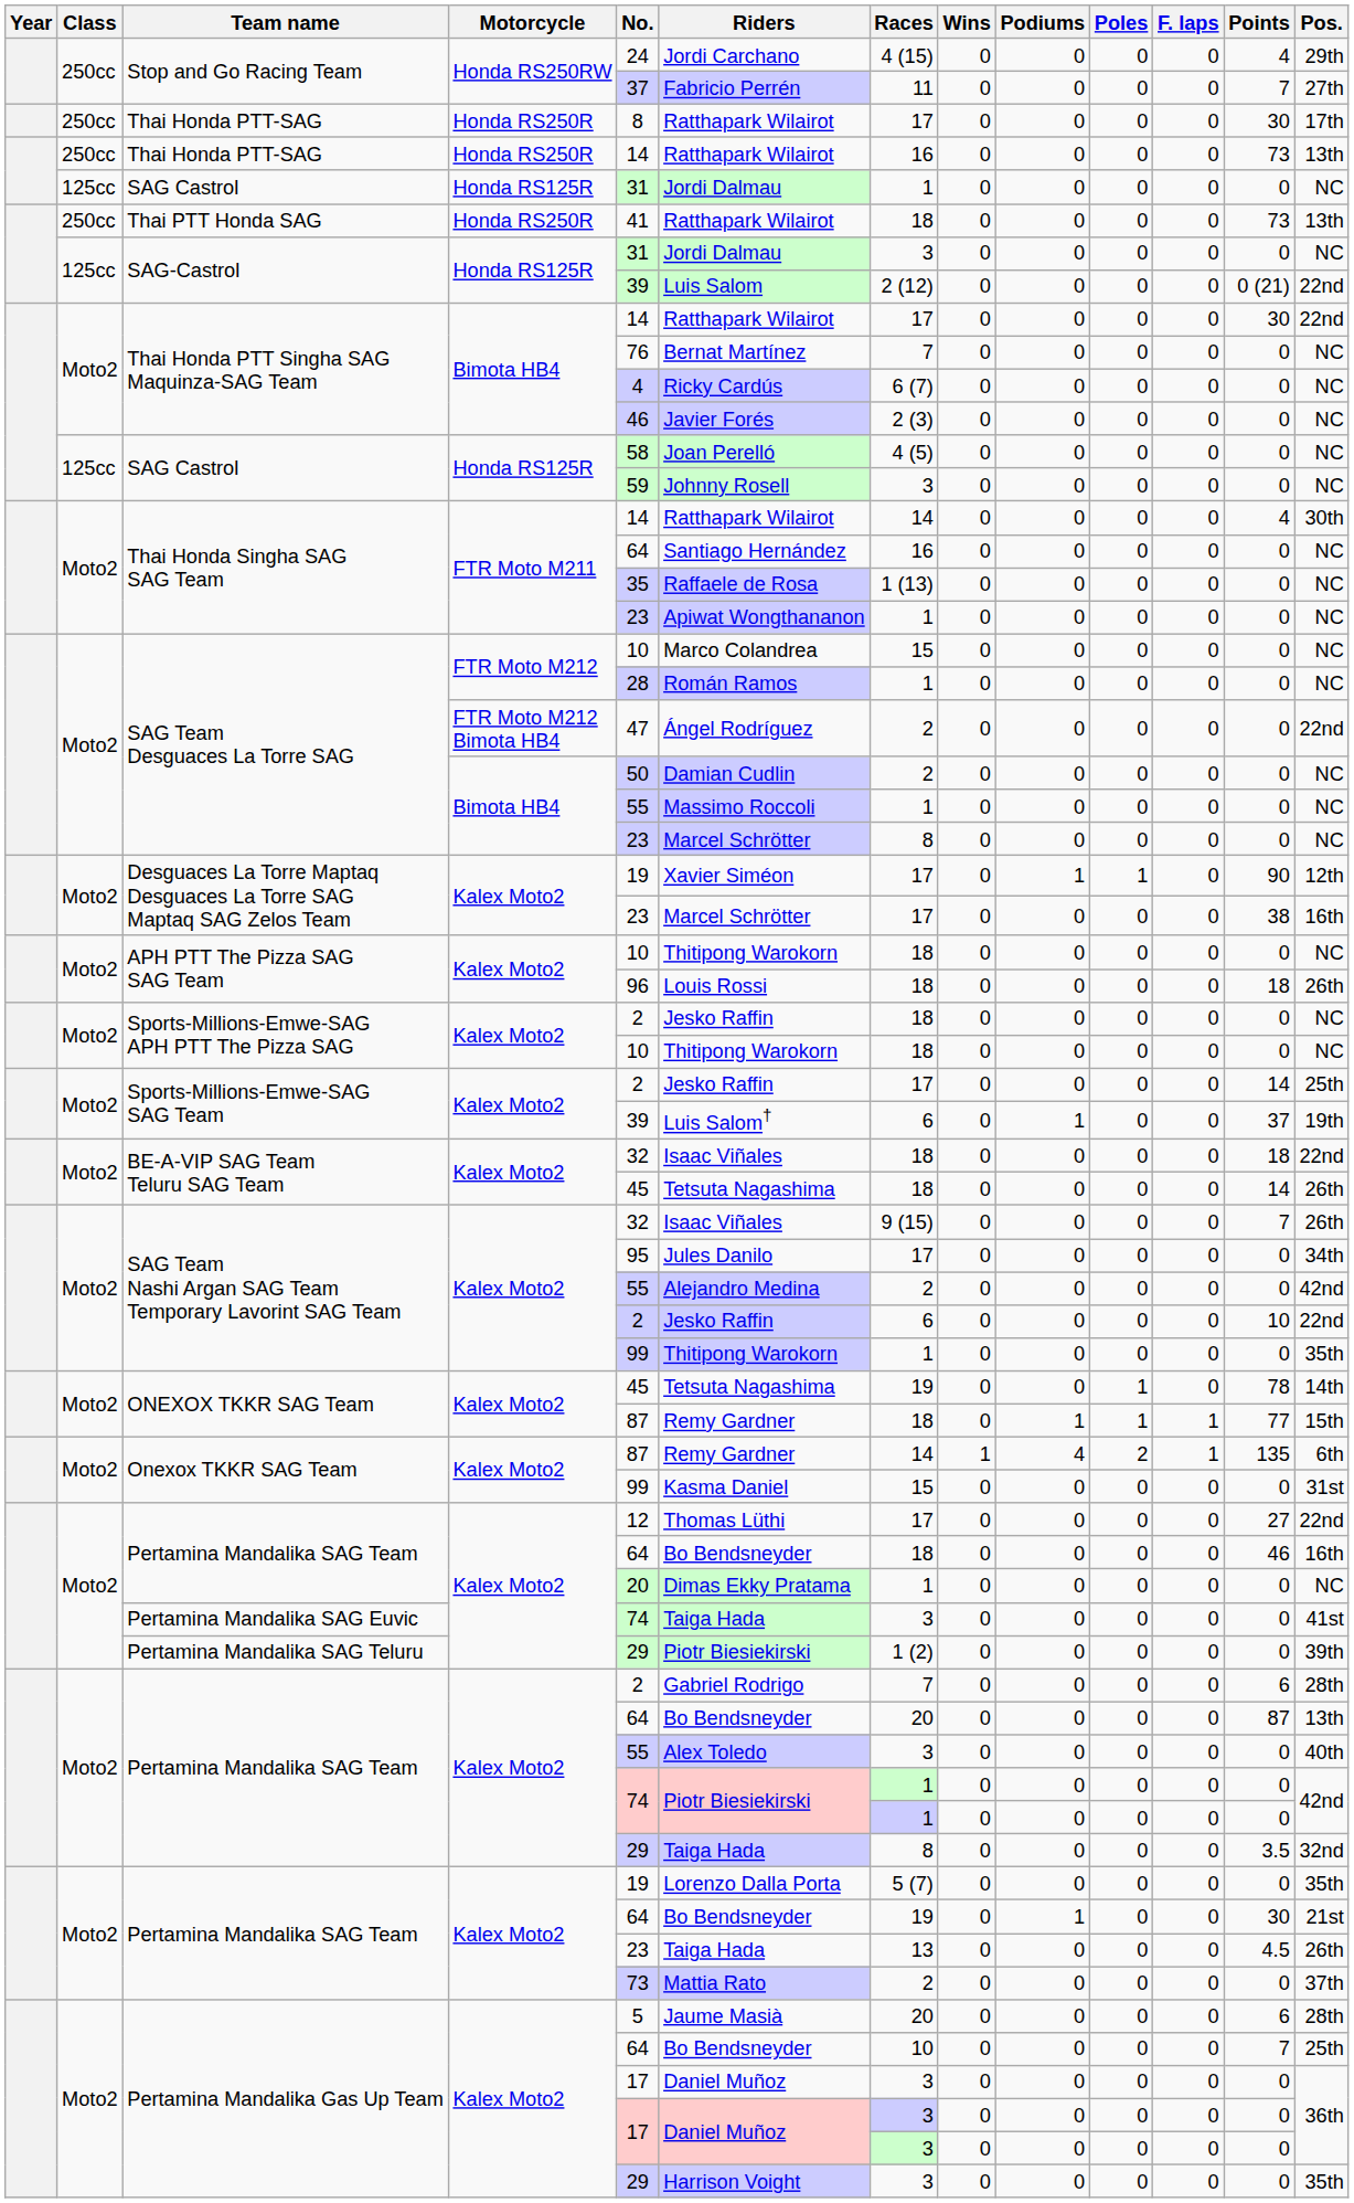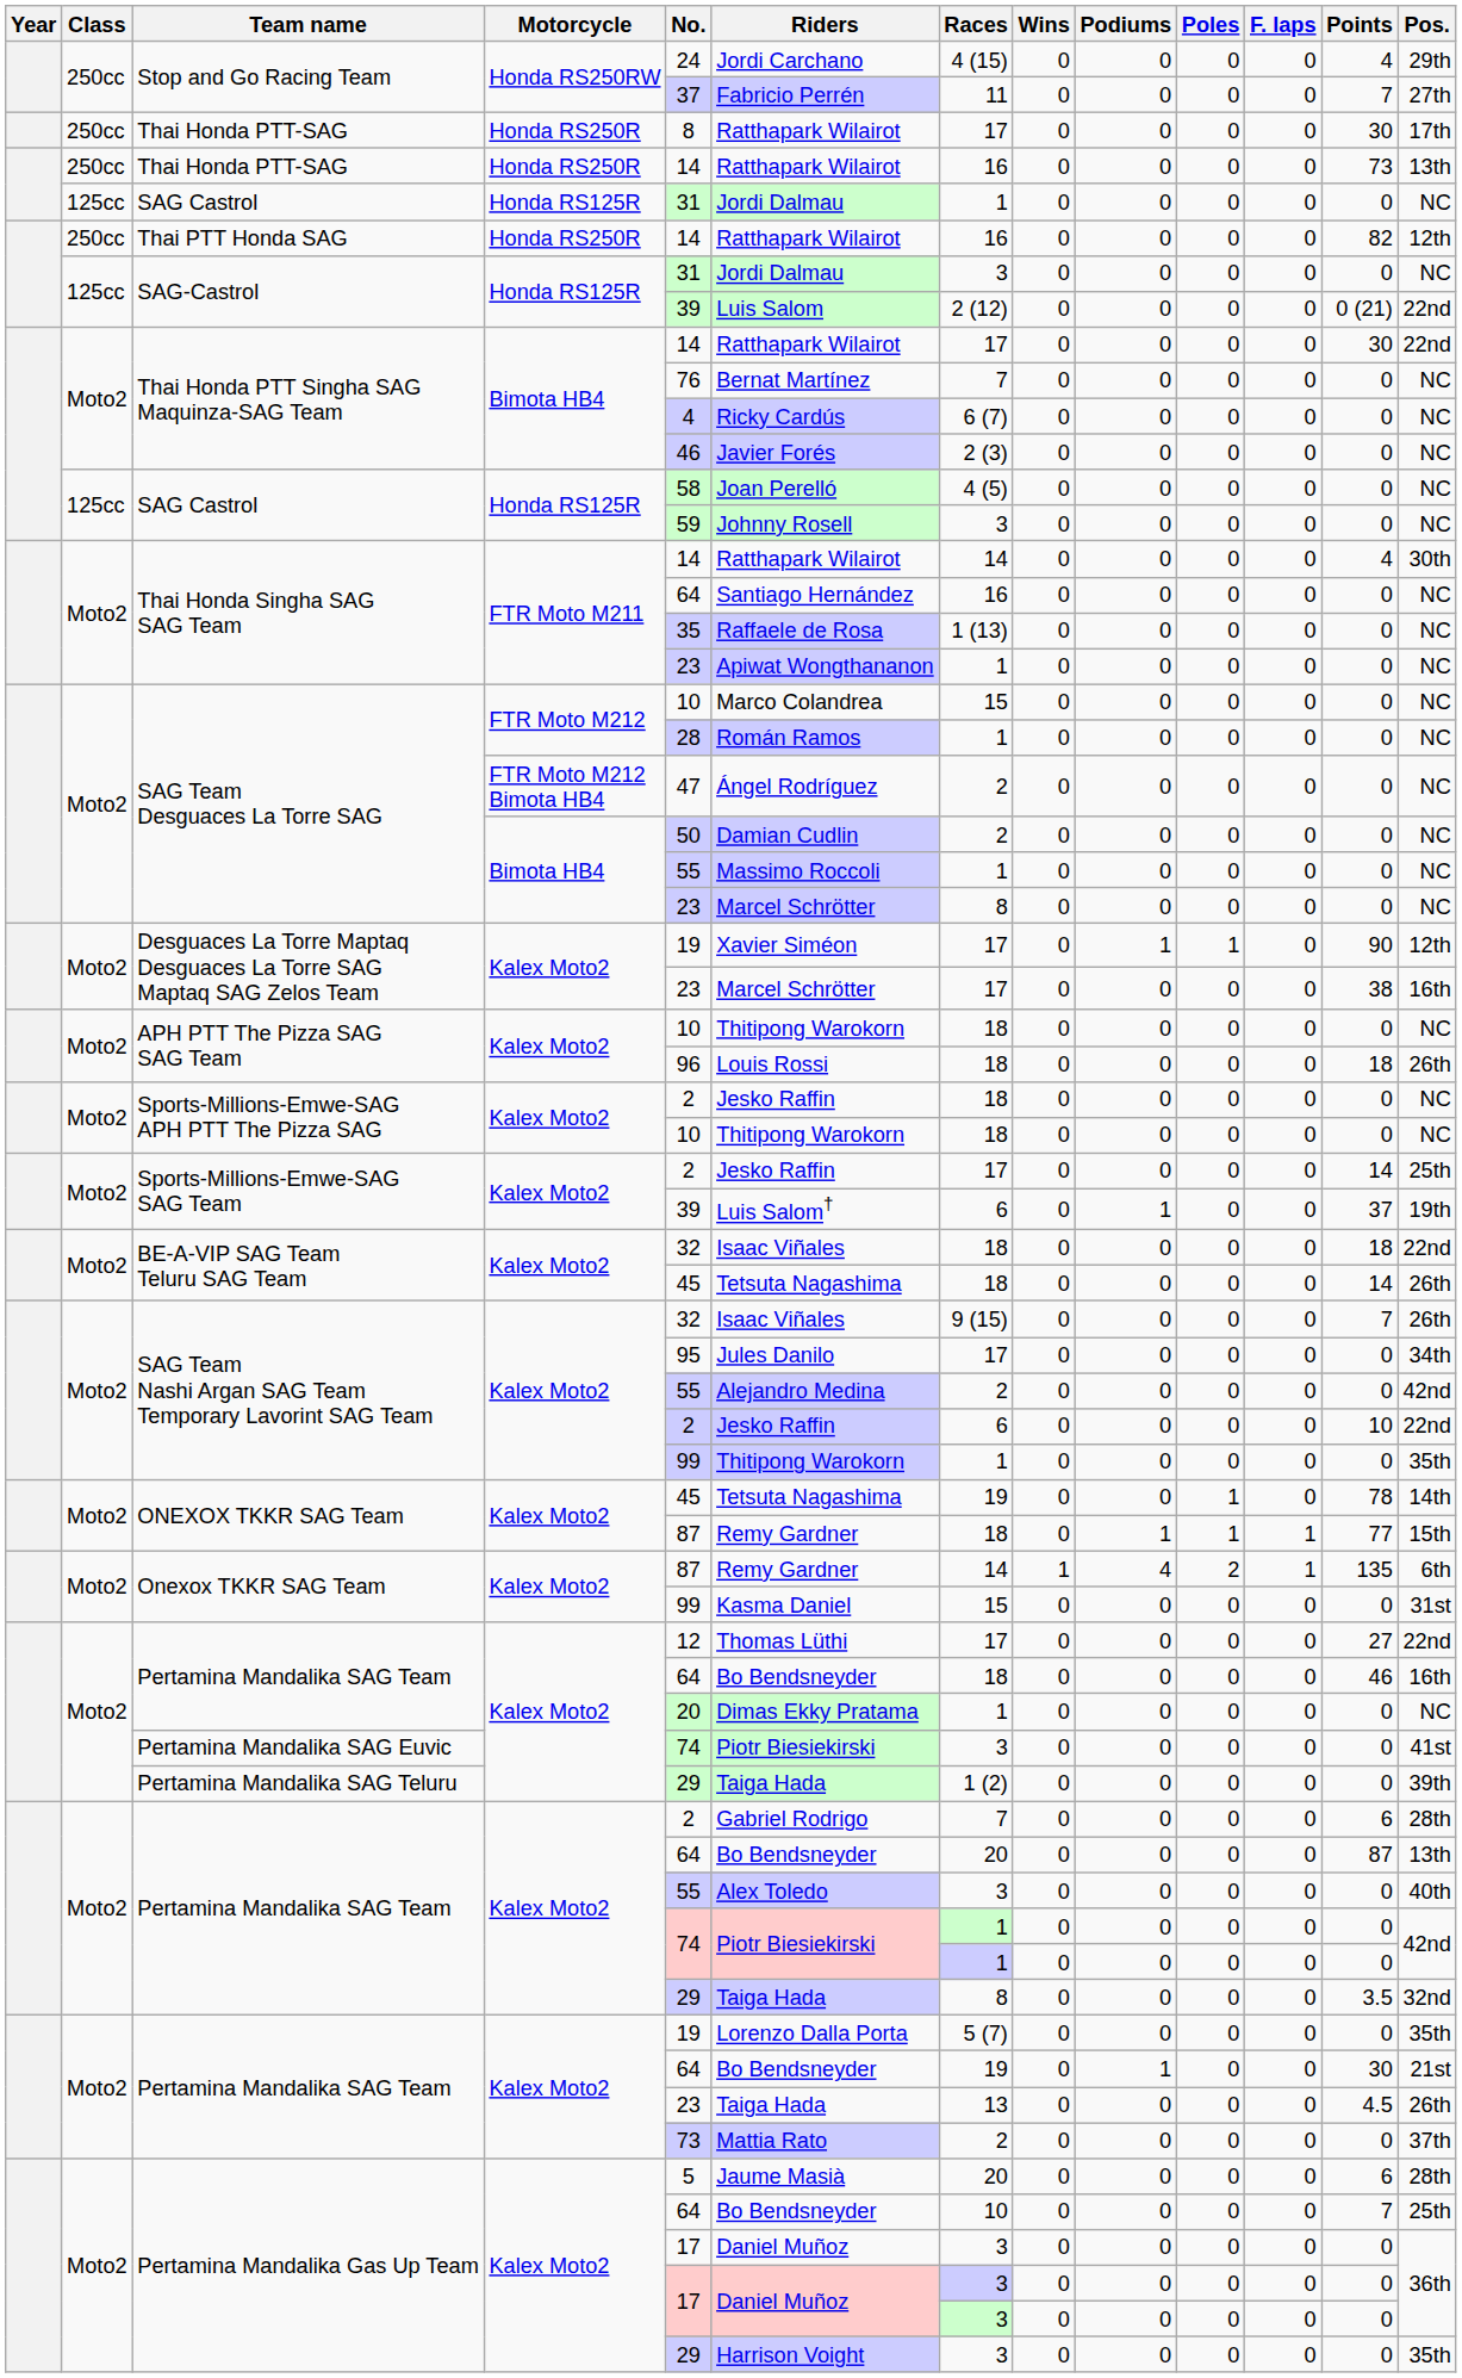Thai PTT Honda SAG | No.: 41 -> 14
Thai PTT Honda SAG | Races: 18 -> 16
Thai PTT Honda SAG | Points: 73 -> 82
Thai PTT Honda SAG | Pos.: 13th -> 12th
SAG Team Desguaces La Torre SAG / FTR Moto M212 Bimota HB4 | Pos.: 22nd -> NC
Pertamina Mandalika SAG Euvic | Riders: Taiga Hada -> Piotr Biesiekirski
Pertamina Mandalika SAG Teluru | Riders: Piotr Biesiekirski -> Taiga Hada
